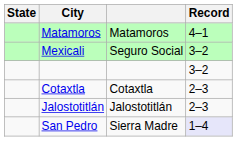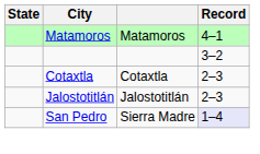- row: Mexicali | Seguro Social | 3–2
